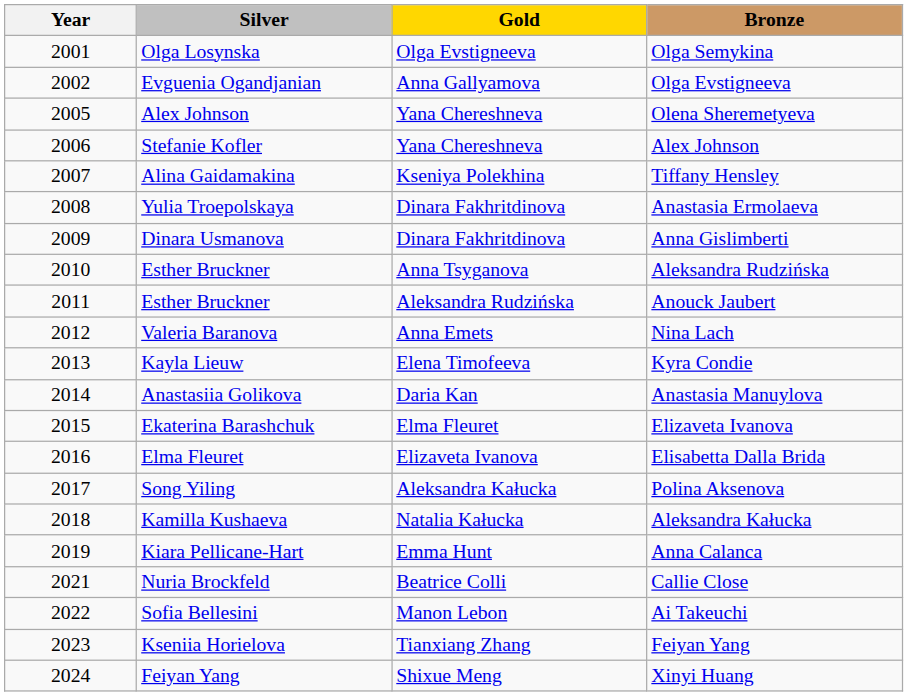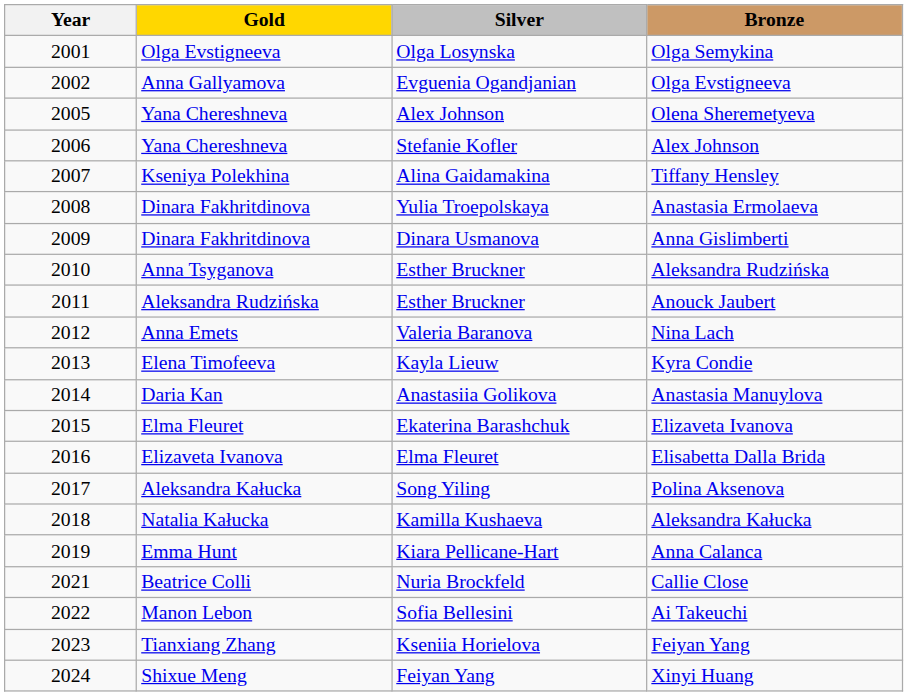columns swapped: Gold <-> Silver
